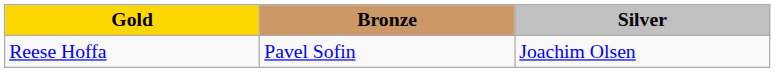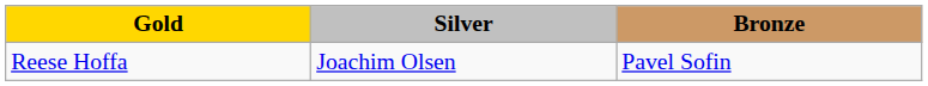columns swapped: Silver <-> Bronze
